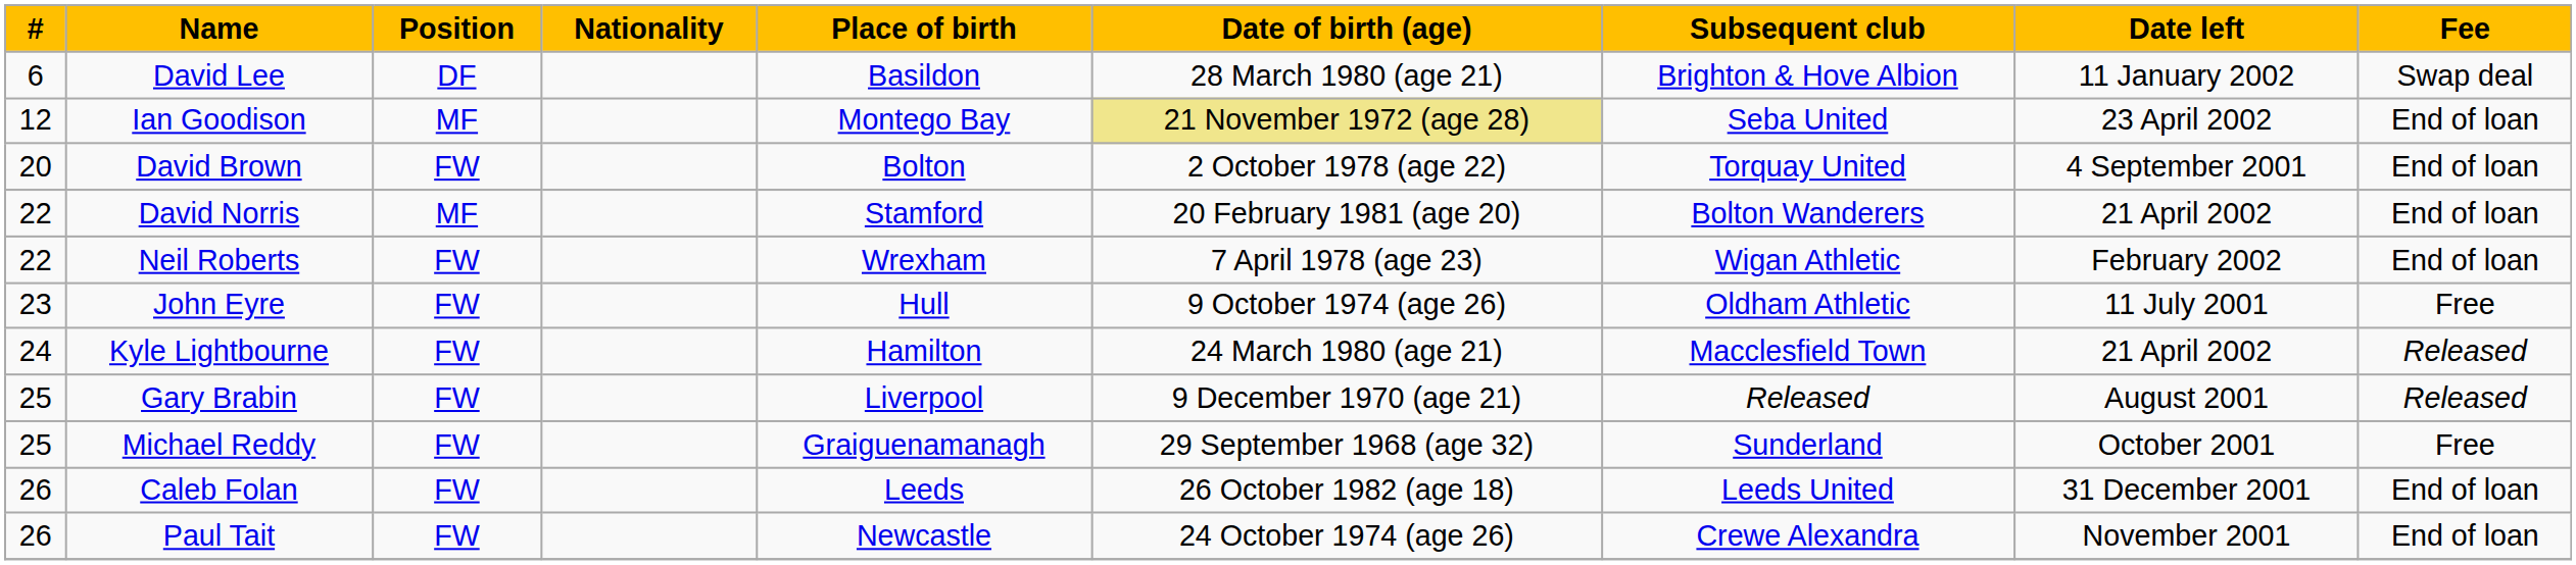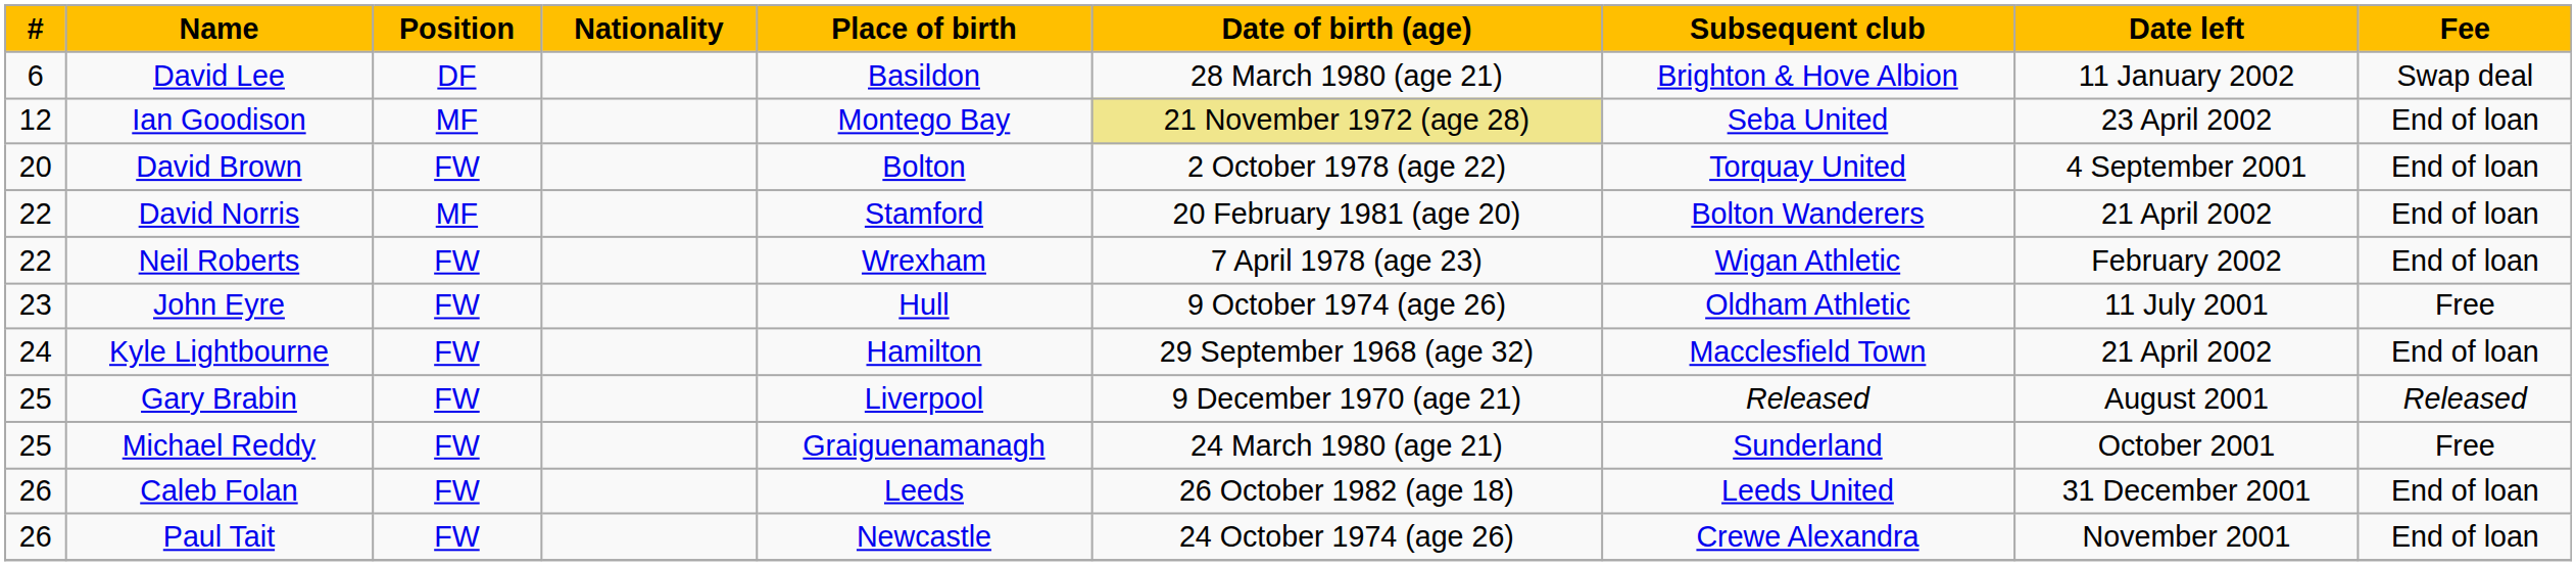Kyle Lightbourne | Date of birth (age): 24 March 1980 (age 21) -> 29 September 1968 (age 32)
Kyle Lightbourne | Fee: Released -> End of loan
Michael Reddy | Date of birth (age): 29 September 1968 (age 32) -> 24 March 1980 (age 21)
